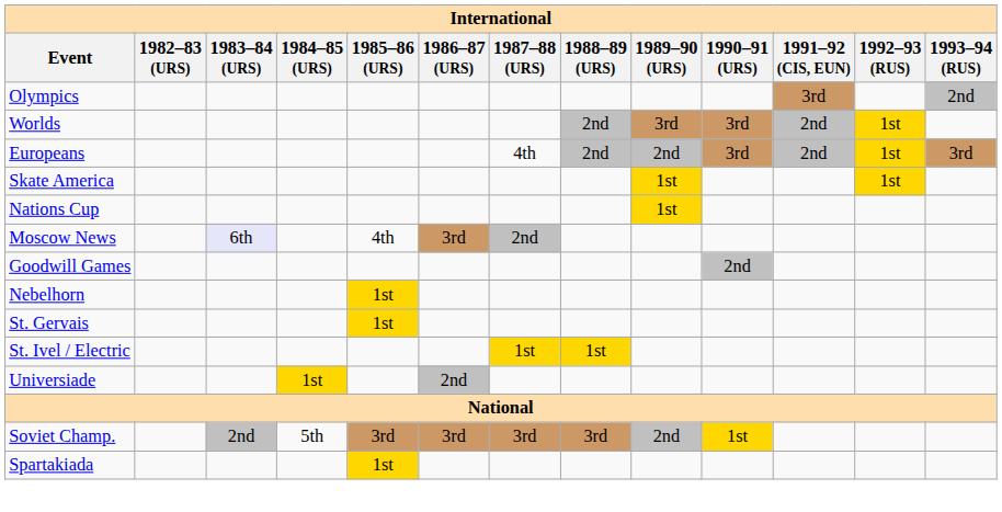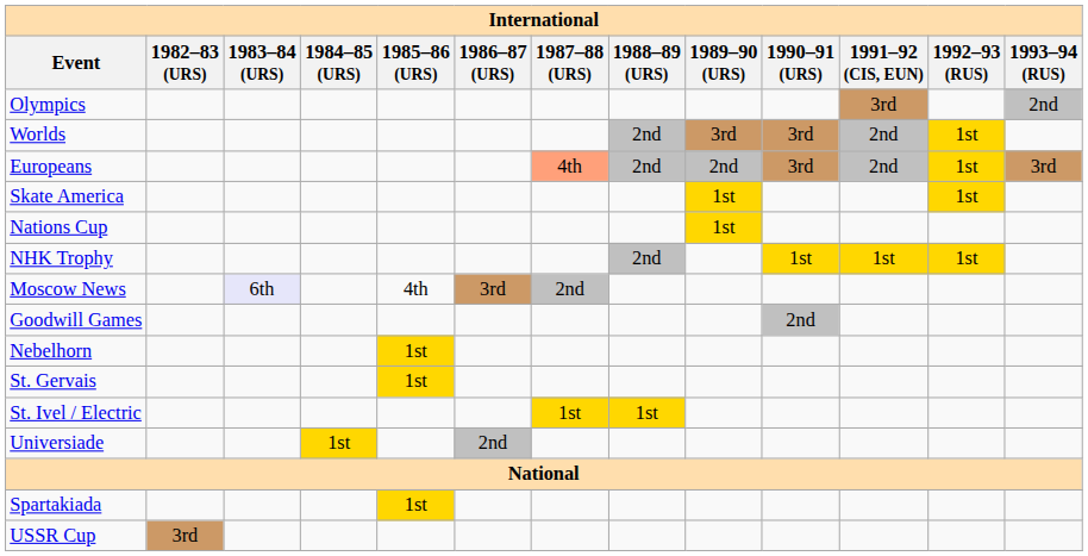Europeans | 1987–88 (URS): no background -> lightsalmon background
+ row: NHK Trophy | 2nd | 1st | 1st | 1st
- row: Soviet Champ. | 2nd | 5th | 3rd | 3rd | 3rd | 3rd | 2nd | 1st
+ row: USSR Cup | 3rd
